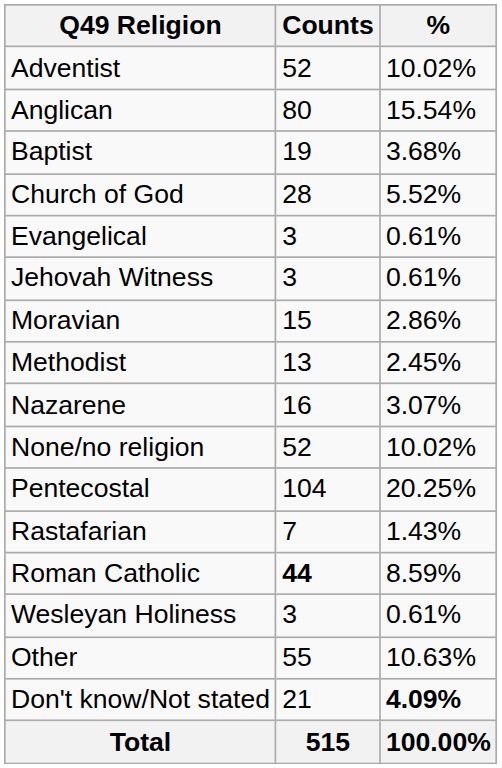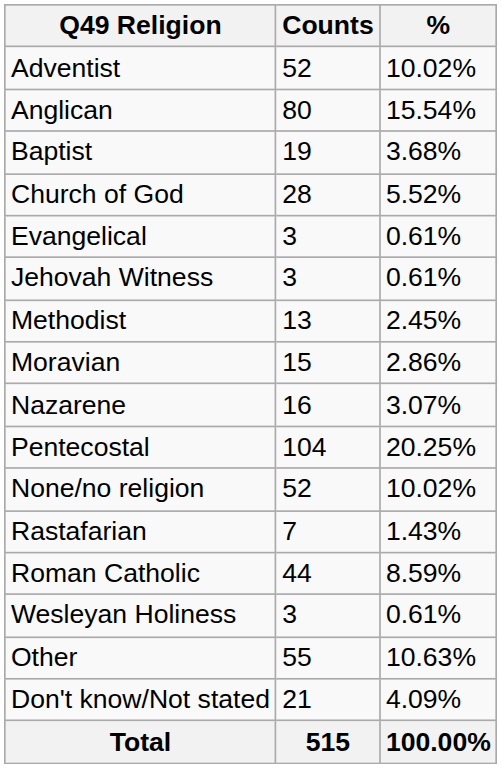rows swapped: Methodist <-> Moravian
rows swapped: None/no religion <-> Pentecostal
Roman Catholic | Counts: bold -> normal
Don't know/Not stated | %: bold -> normal
